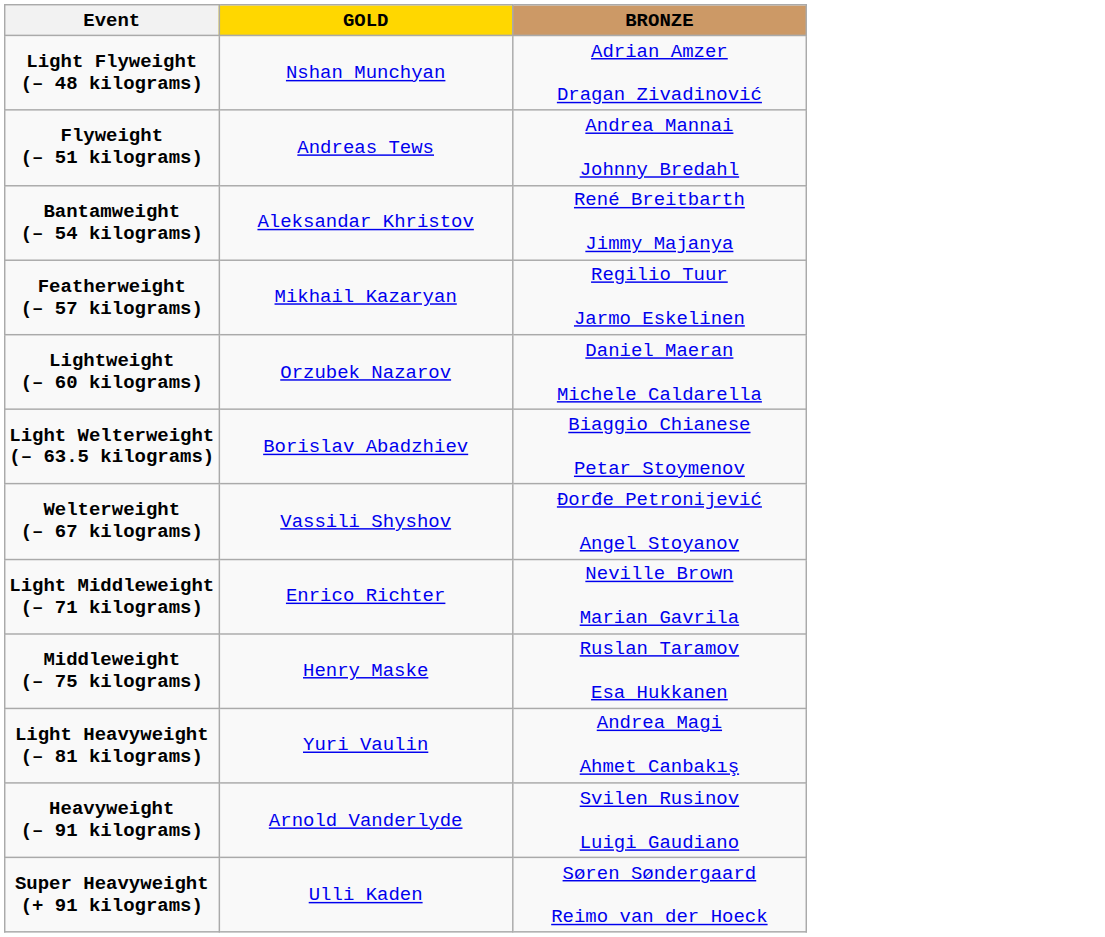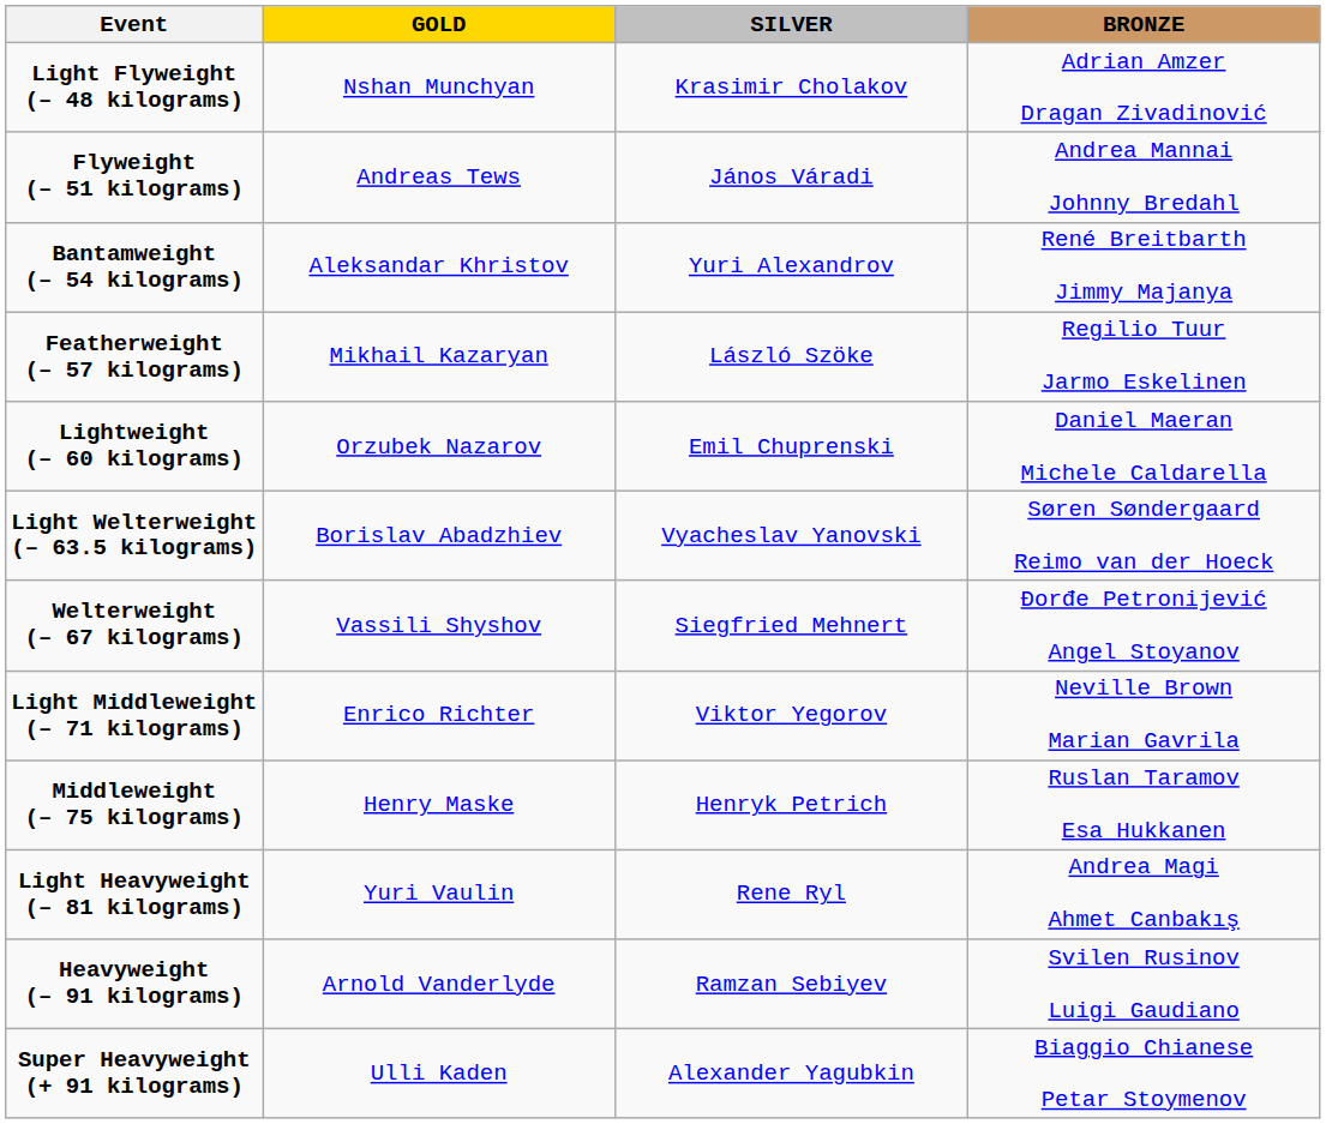+ column: SILVER | Krasimir Cholakov | János Váradi | Yuri Alexandrov | László Szöke | Emil Chuprenski | Vyacheslav Yanovski | Siegfried Mehnert | Viktor Yegorov | Henryk Petrich | Rene Ryl | Ramzan Sebiyev | Alexander Yagubkin
Light Welterweight (– 63.5 kilograms) | BRONZE: Biaggio Chianese Petar Stoymenov -> Søren Søndergaard Reimo van der Hoeck
Super Heavyweight (+ 91 kilograms) | BRONZE: Søren Søndergaard Reimo van der Hoeck -> Biaggio Chianese Petar Stoymenov
